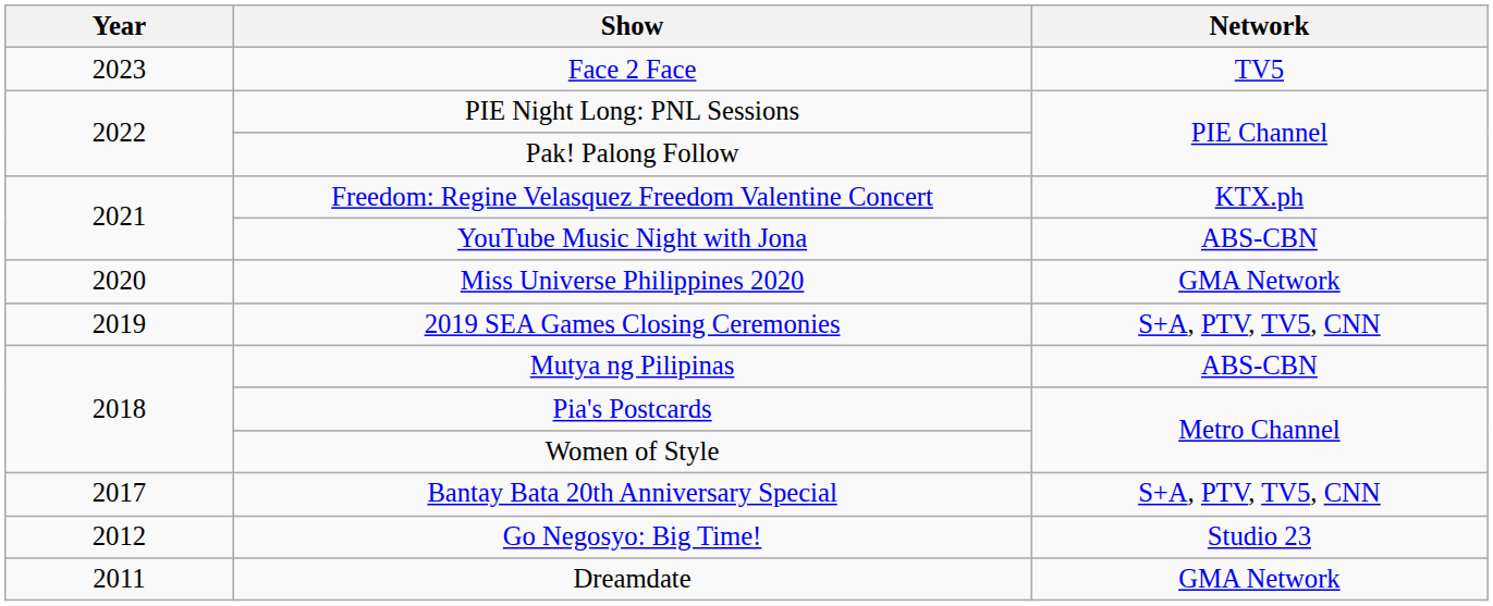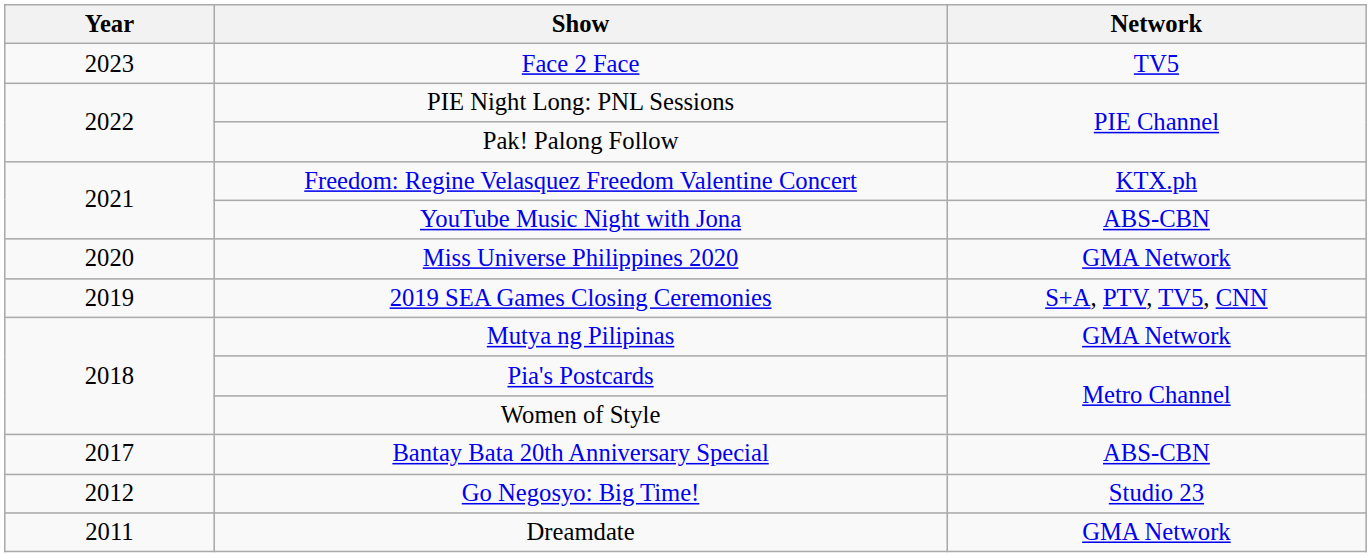Mutya ng Pilipinas | Network: ABS-CBN -> GMA Network
Bantay Bata 20th Anniversary Special | Network: S+A, PTV, TV5, CNN -> ABS-CBN
